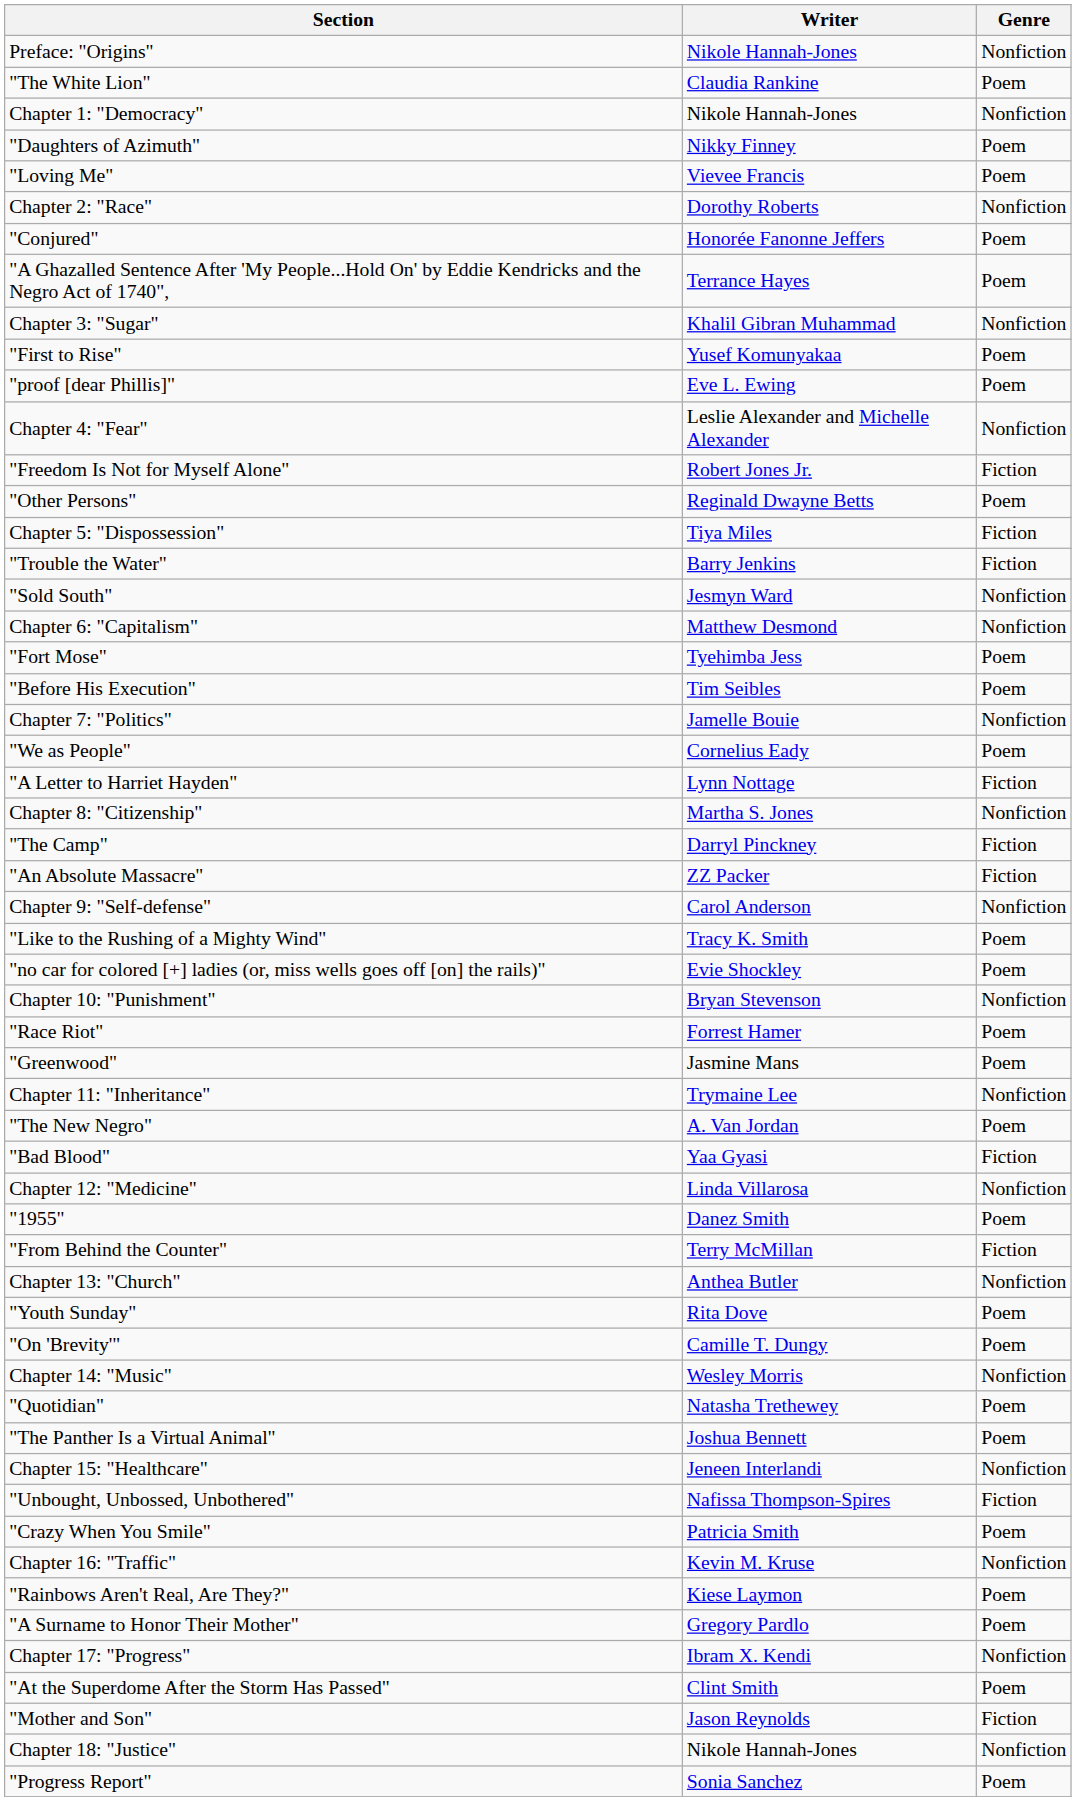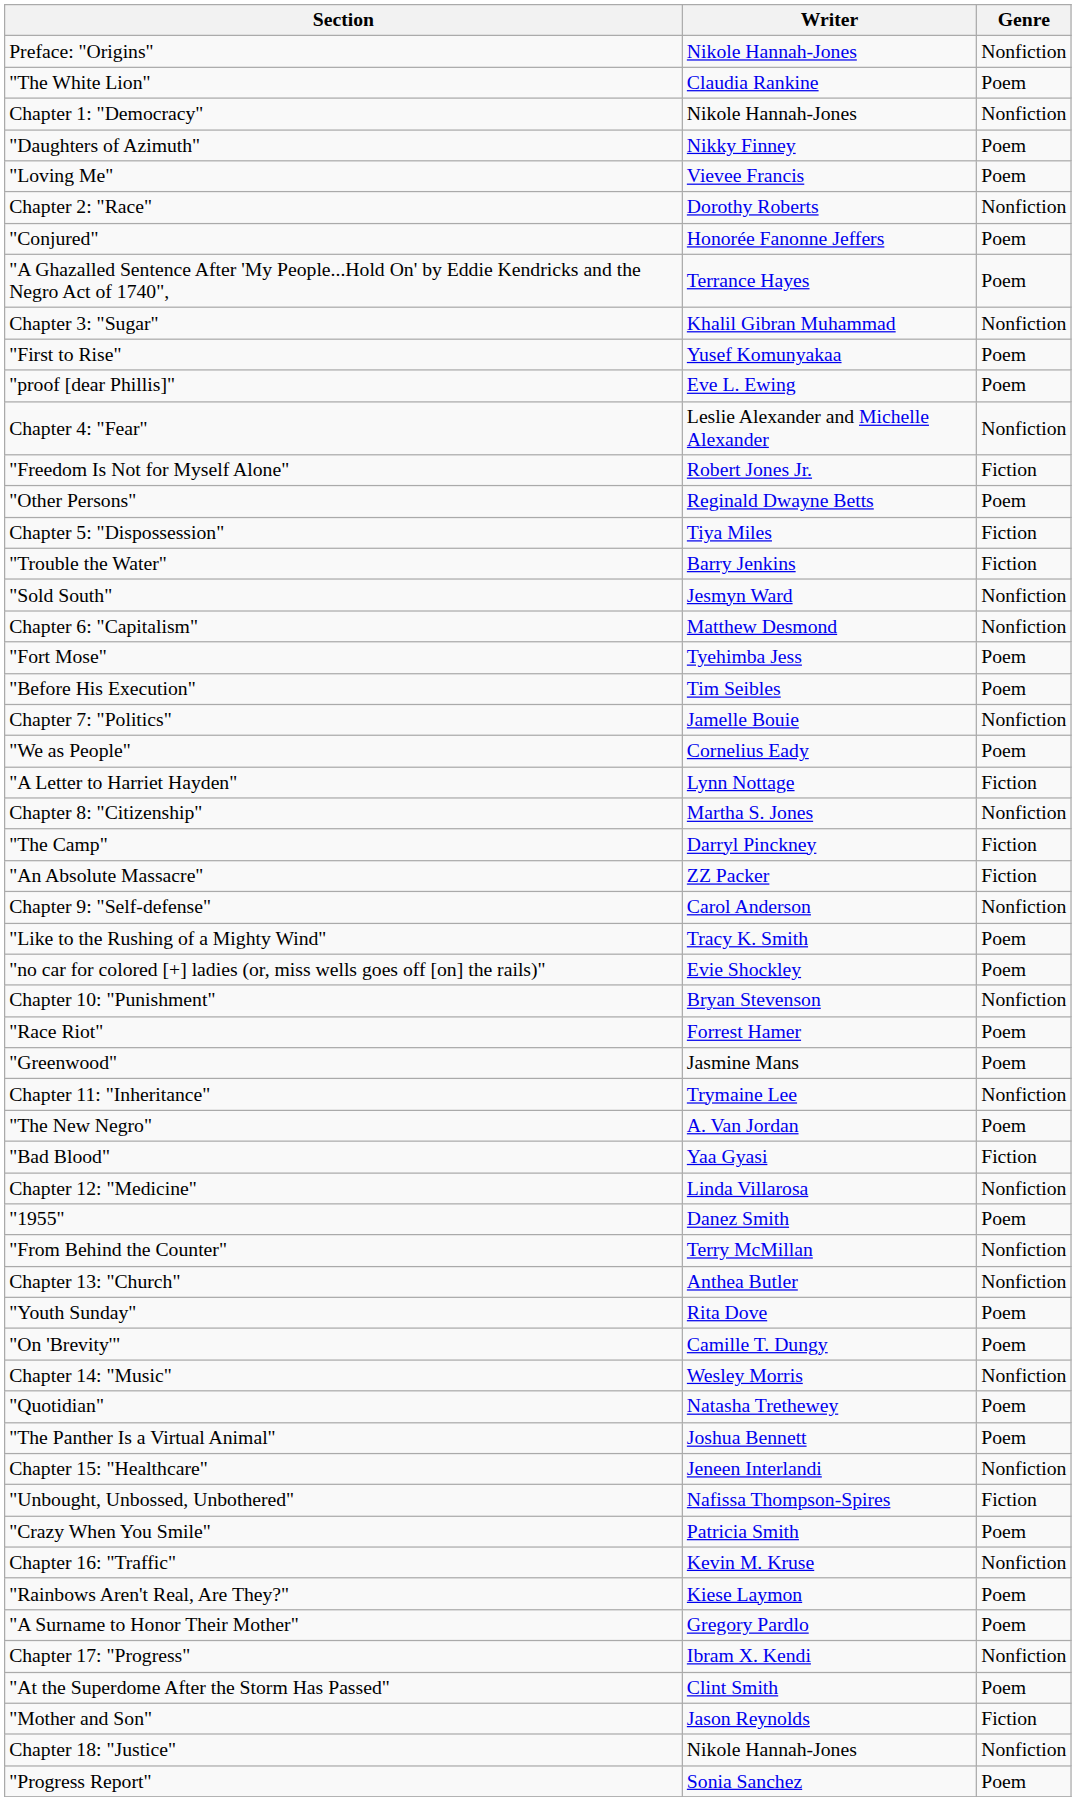"From Behind the Counter" | Genre: Fiction -> Nonfiction
